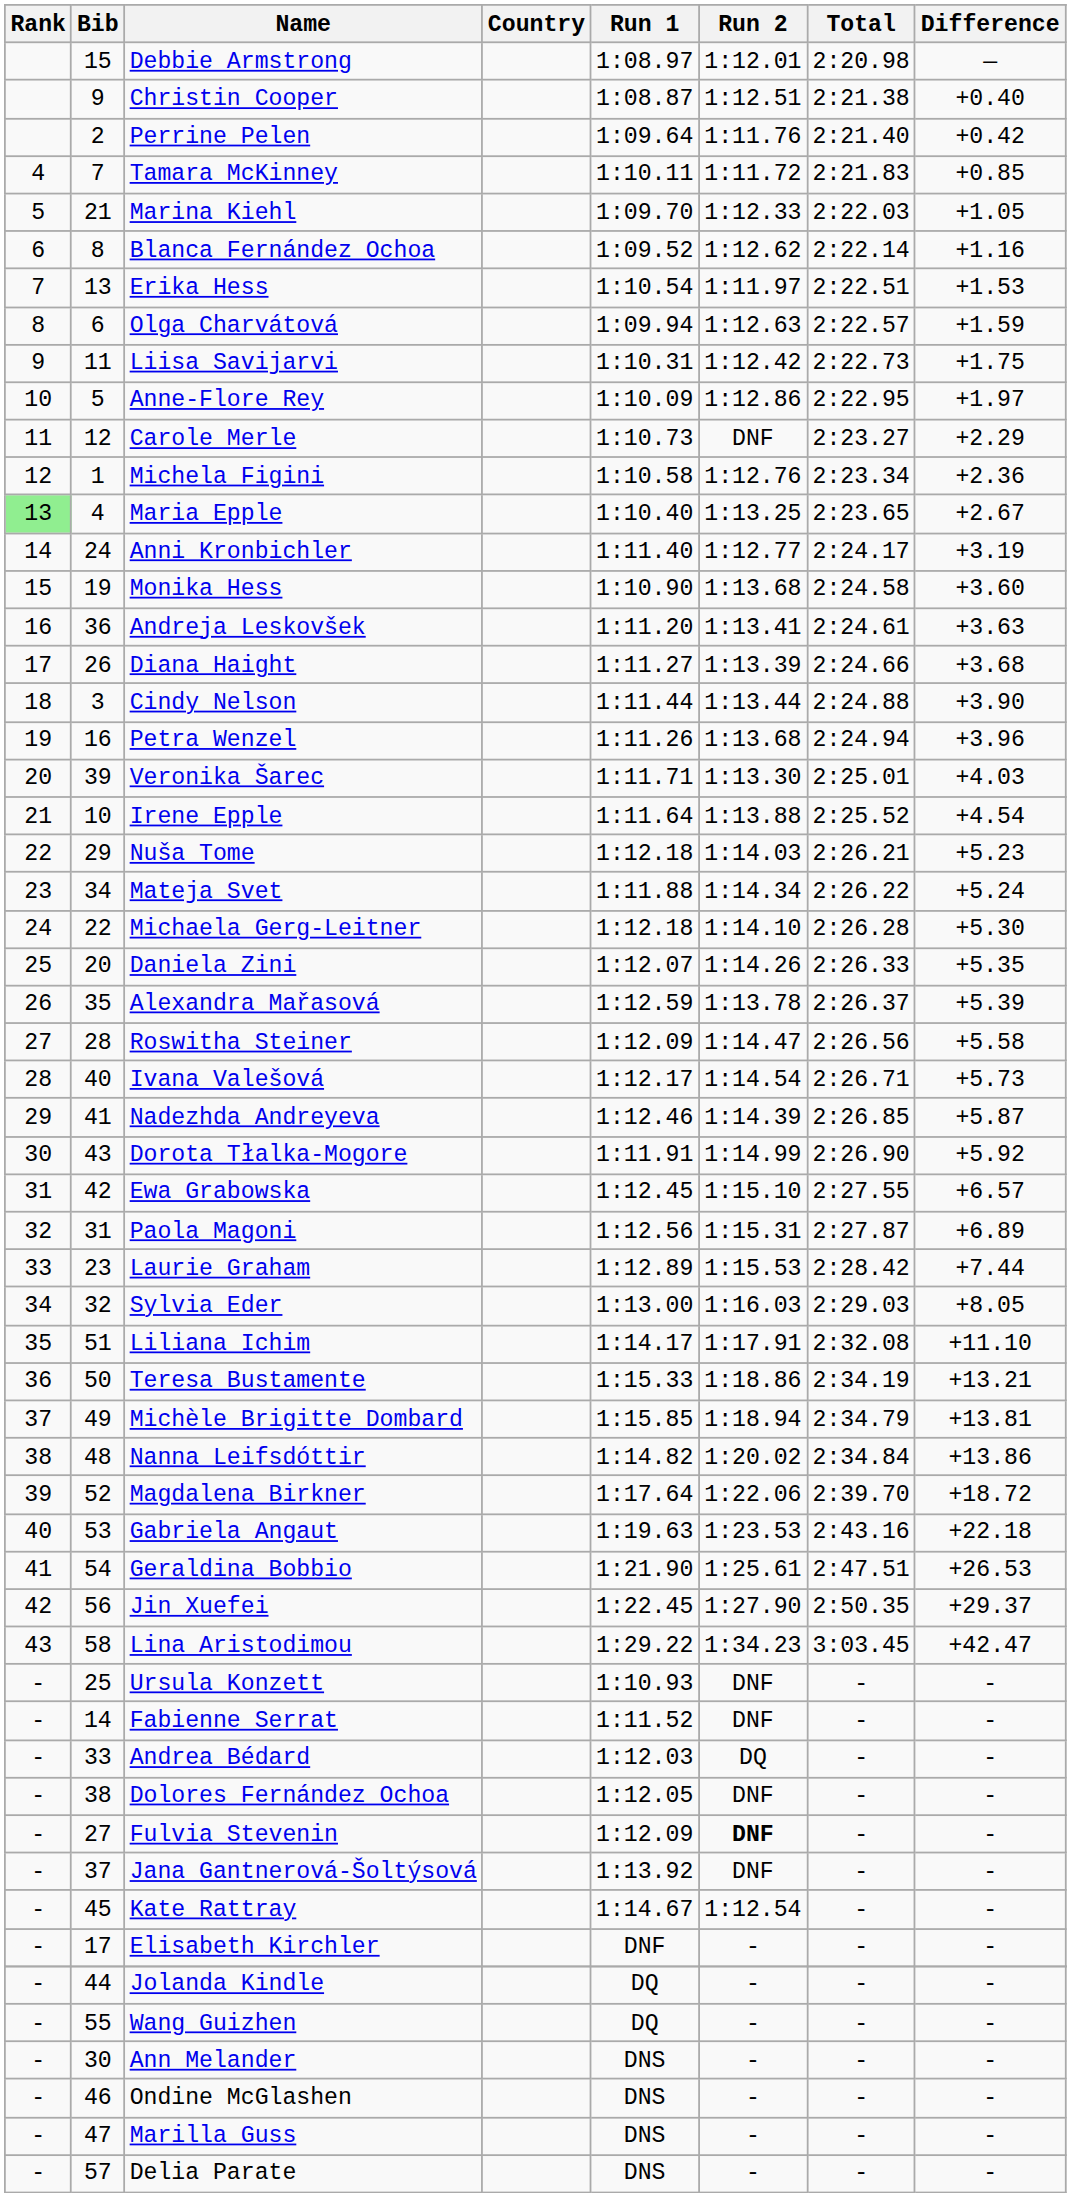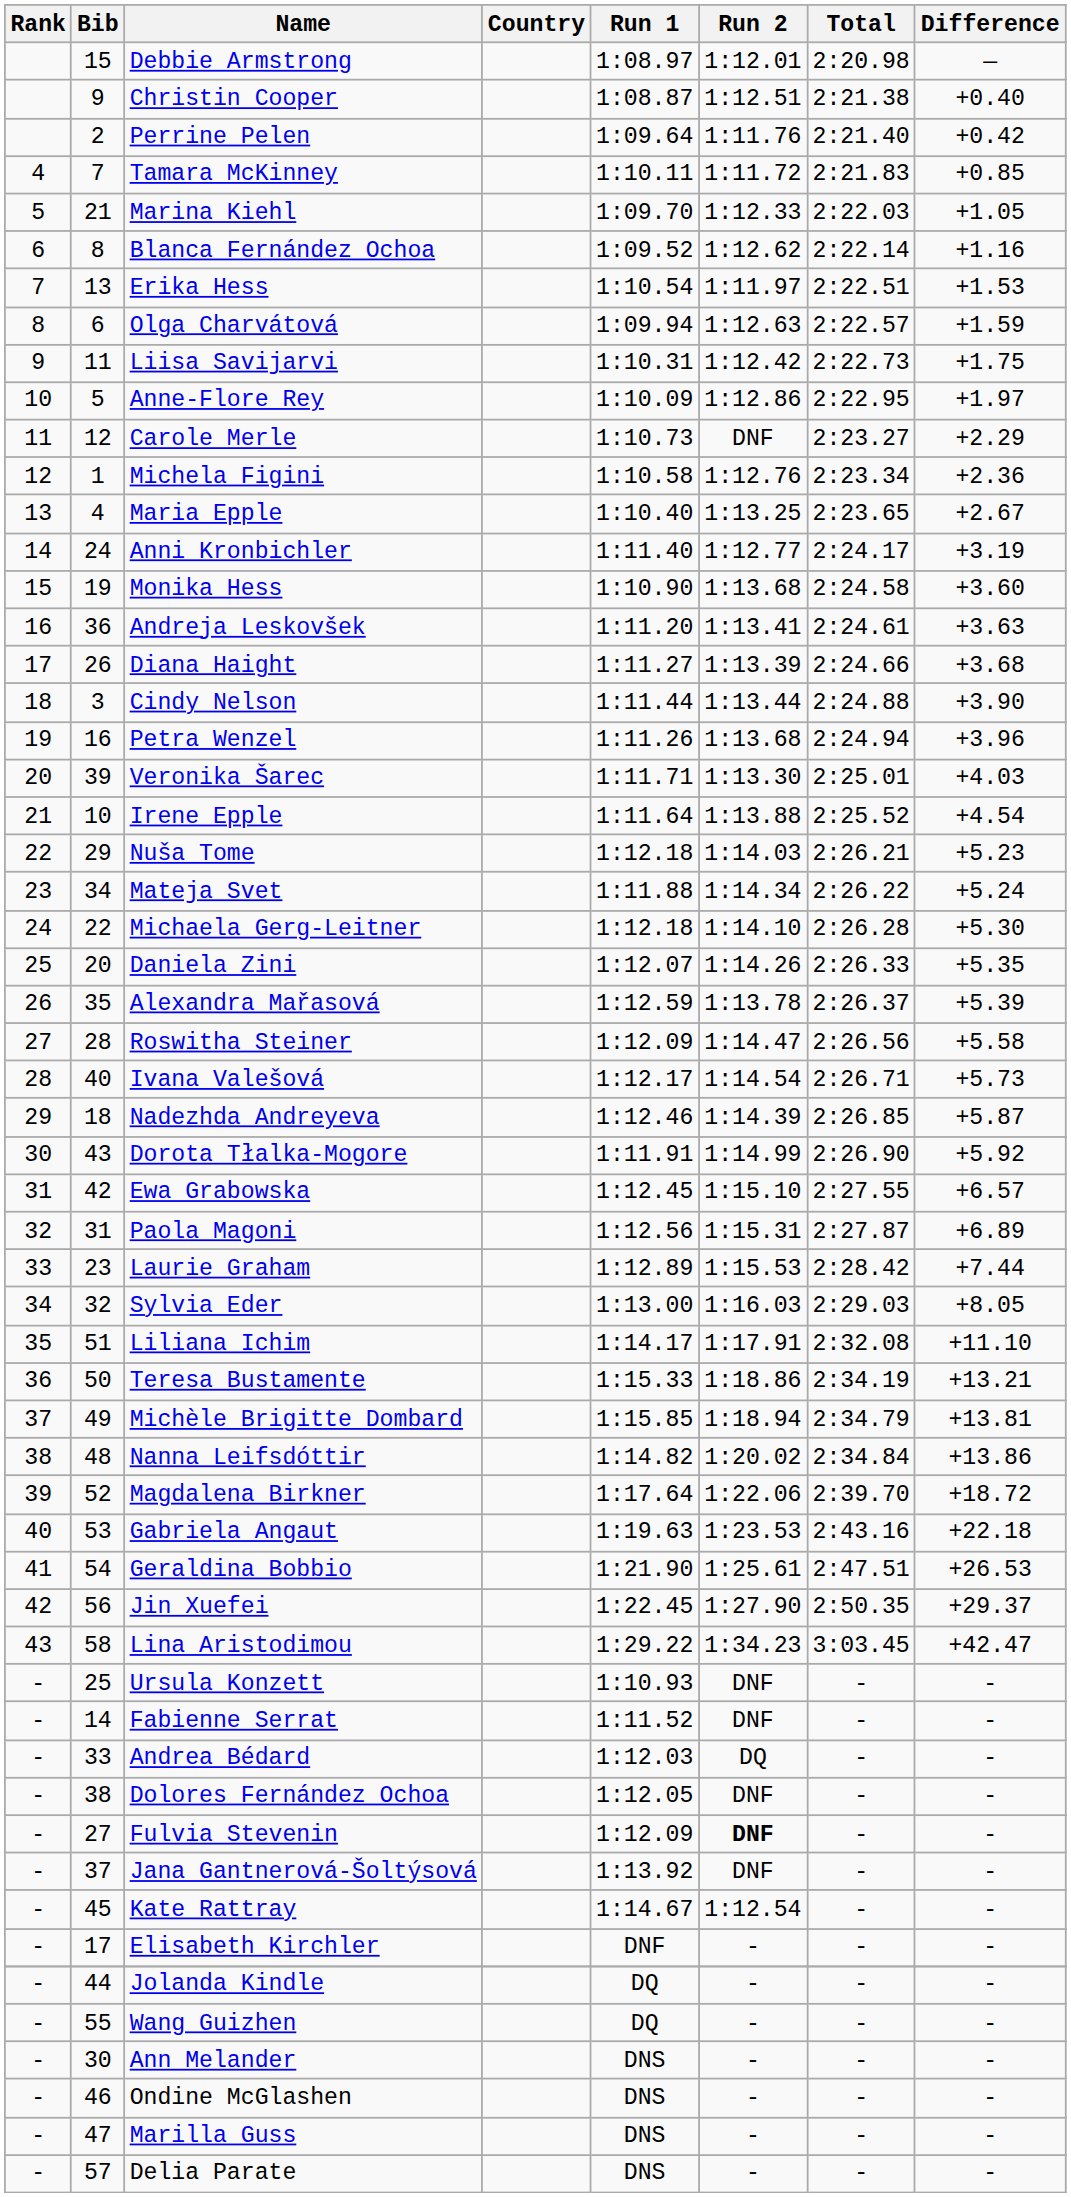Maria Epple | Rank: lightgreen background -> no background
Nadezhda Andreyeva | Bib: 41 -> 18
